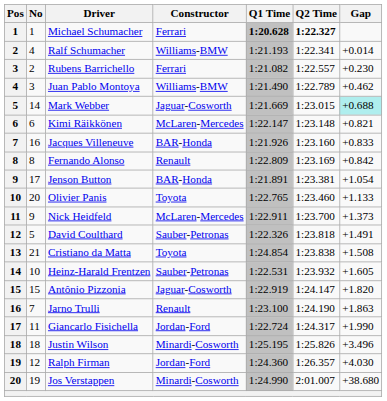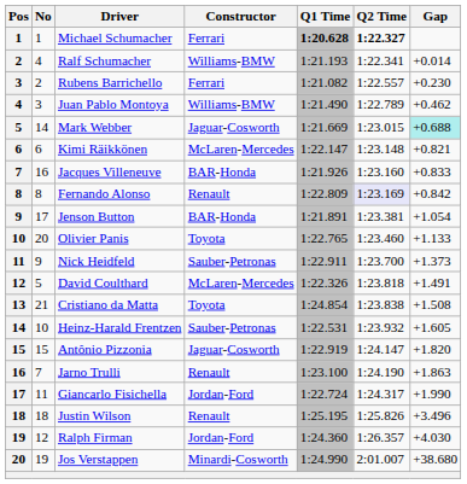Fernando Alonso | Q2 Time: no background -> lavender background
Nick Heidfeld | Constructor: McLaren-Mercedes -> Sauber-Petronas
David Coulthard | Constructor: Sauber-Petronas -> McLaren-Mercedes
Justin Wilson | Constructor: Minardi-Cosworth -> Renault
